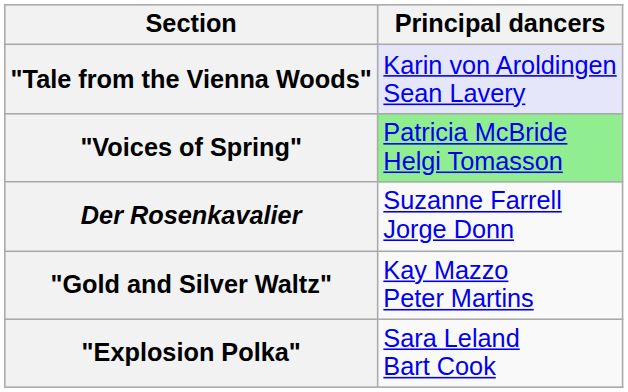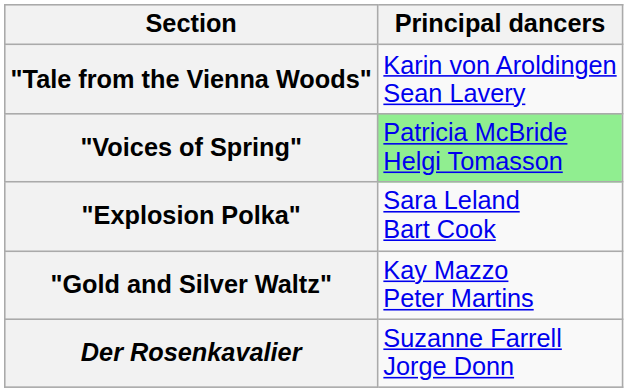"Tale from the Vienna Woods" | Principal dancers: lavender background -> no background
rows swapped: "Explosion Polka" <-> Der Rosenkavalier
